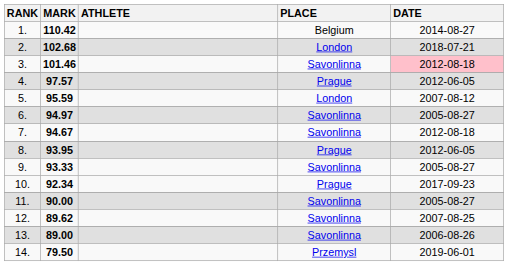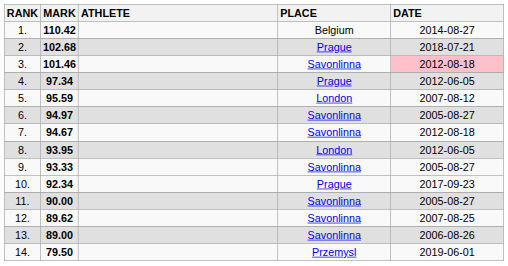2. | PLACE: London -> Prague
4. | MARK: 97.57 -> 97.34
8. | PLACE: Prague -> London
